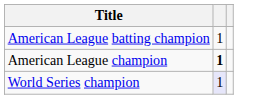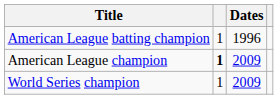+ column: Dates | 1996 | 2009 | 2009
World Series champion | column 2: lavender background -> no background
